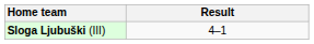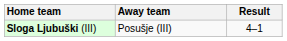+ column: Away team | Posušje (III)
